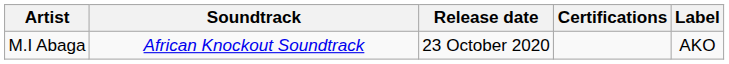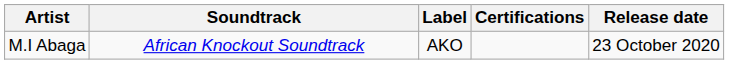columns swapped: Release date <-> Label
